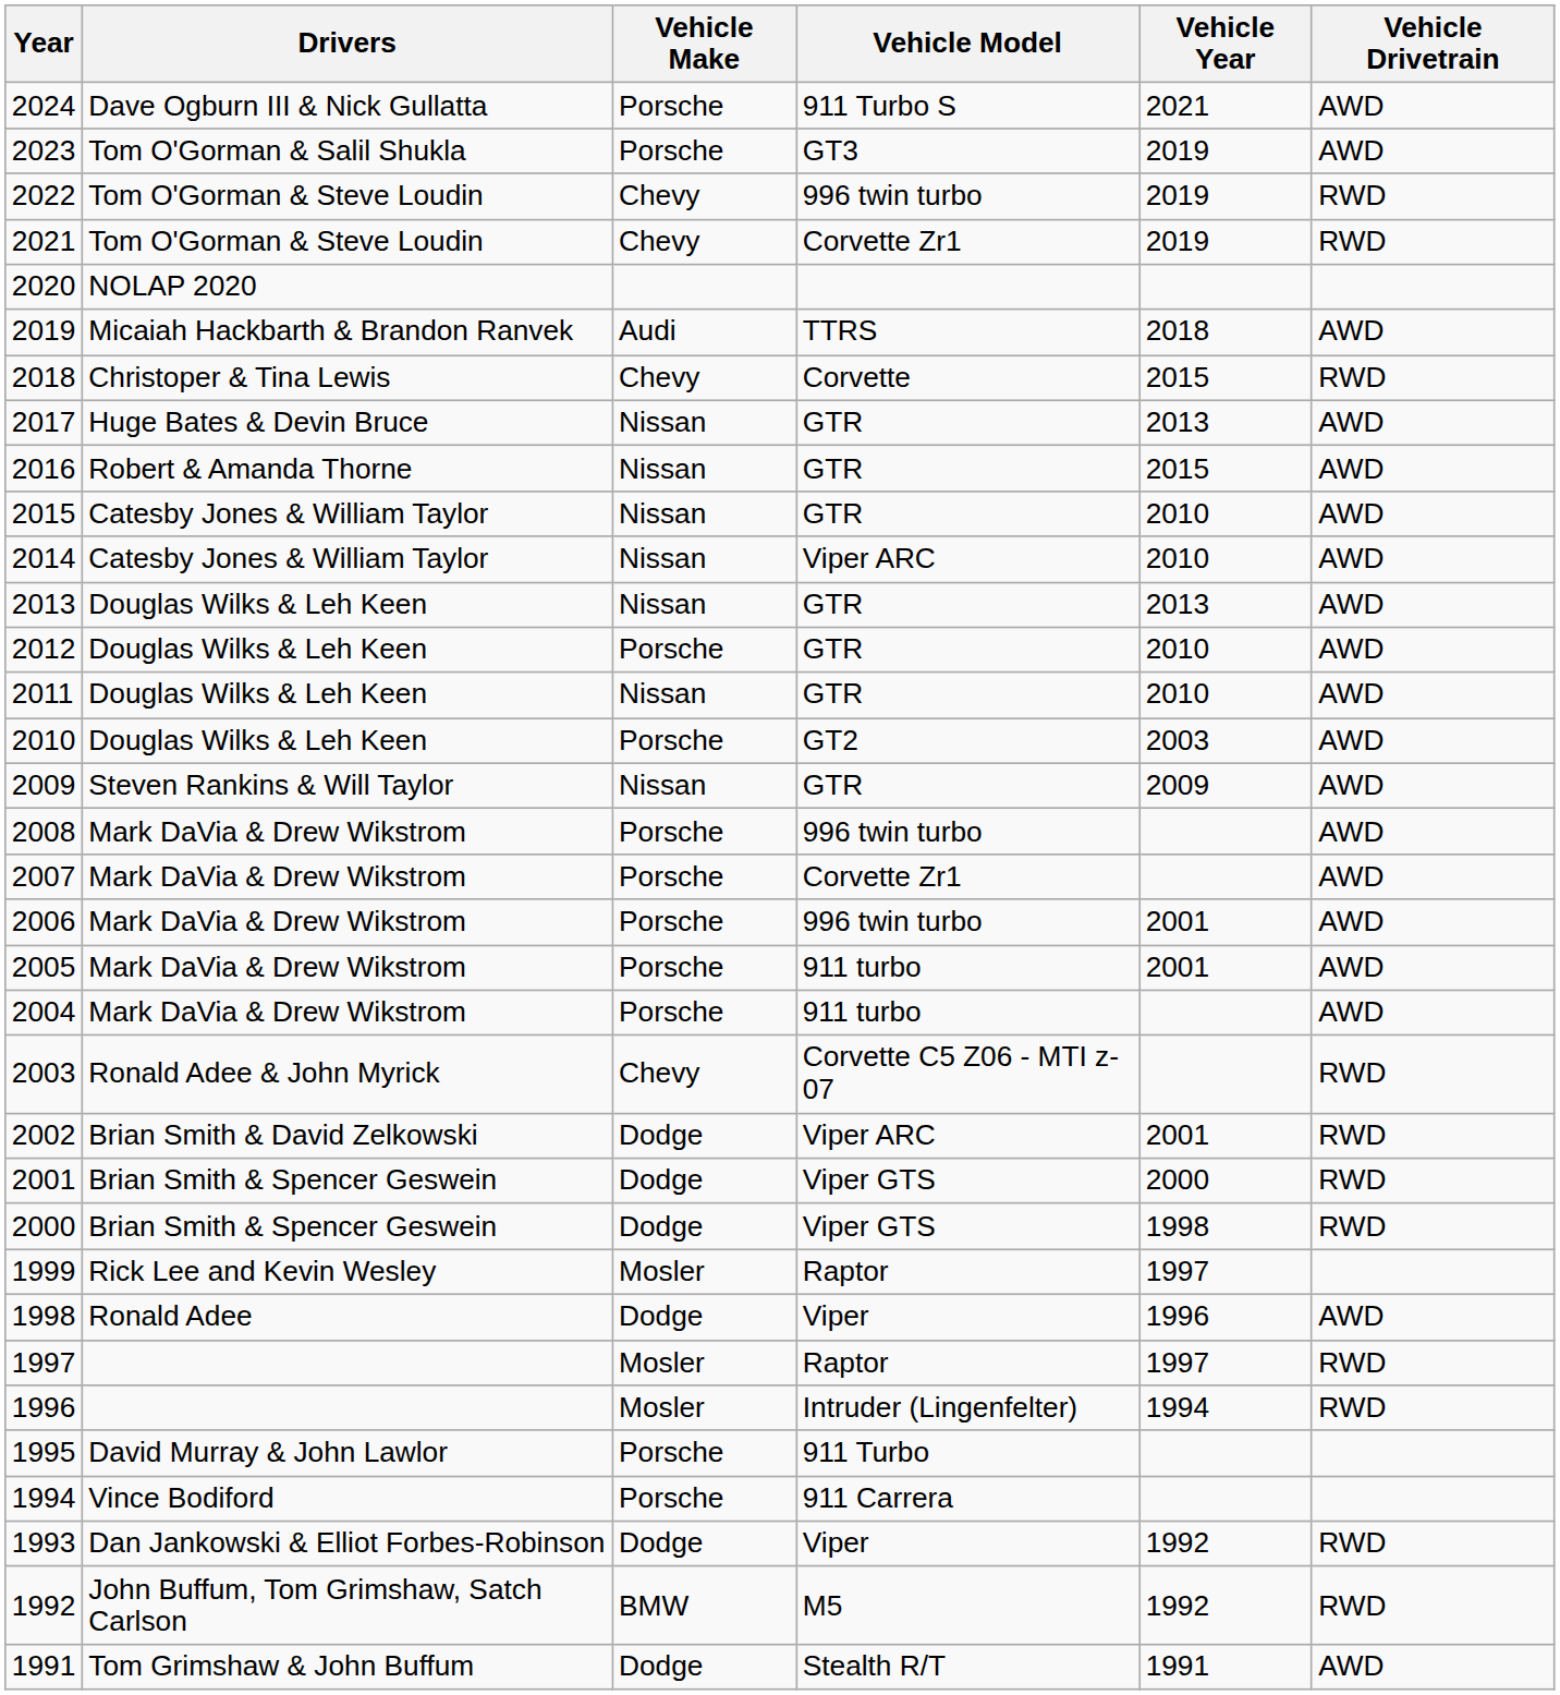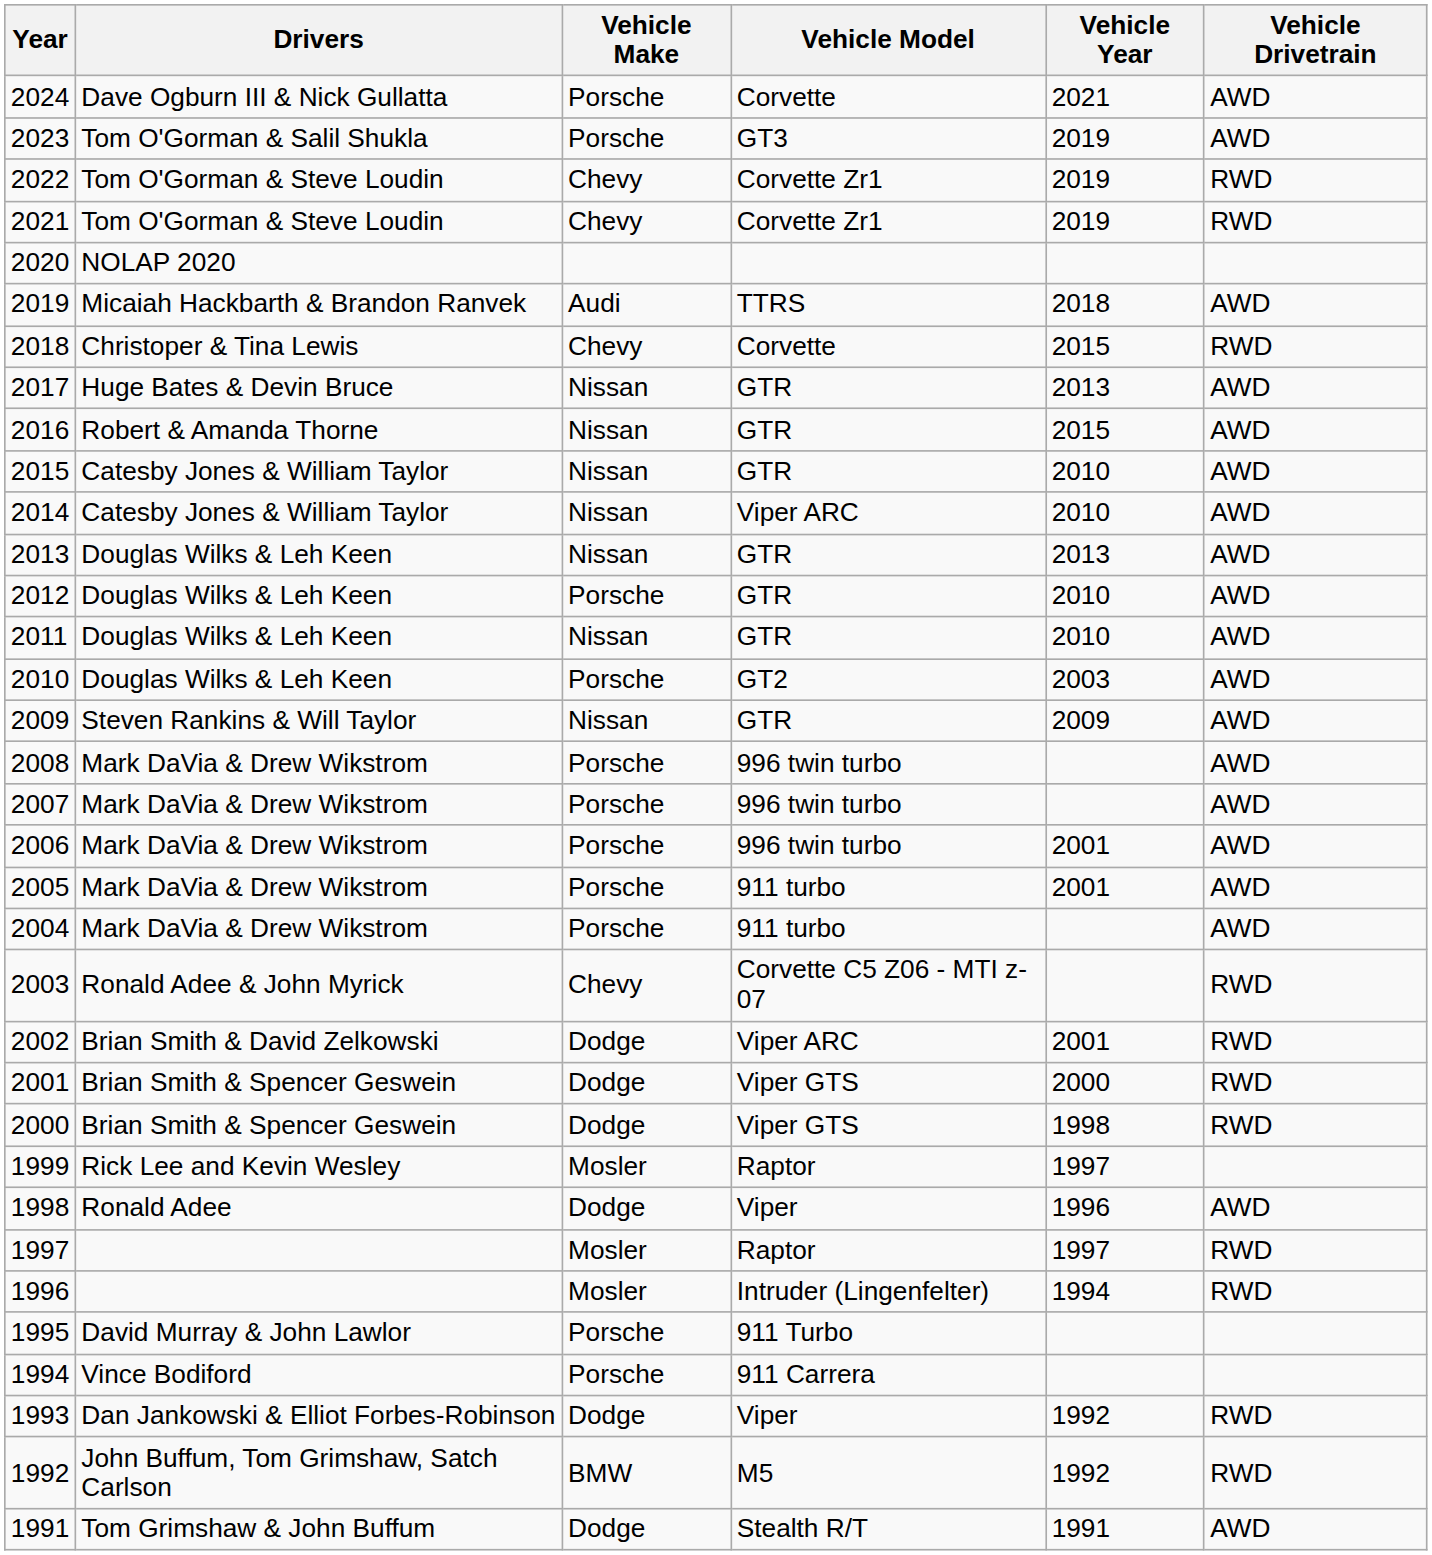2024 | Vehicle Model: 911 Turbo S -> Corvette
2022 | Vehicle Model: 996 twin turbo -> Corvette Zr1
2007 | Vehicle Model: Corvette Zr1 -> 996 twin turbo
